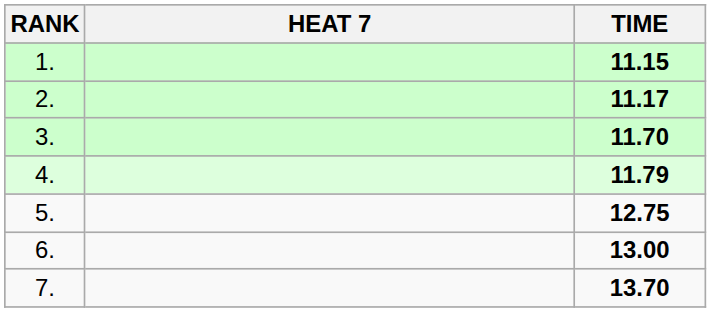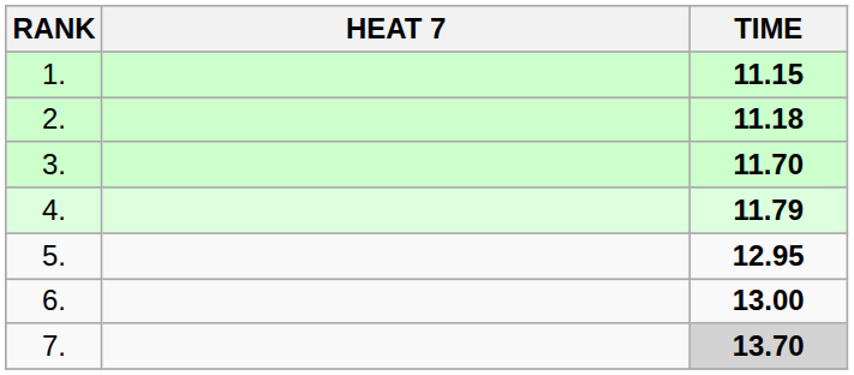2. | TIME: 11.17 -> 11.18
5. | TIME: 12.75 -> 12.95
7. | TIME: no background -> lightgrey background
